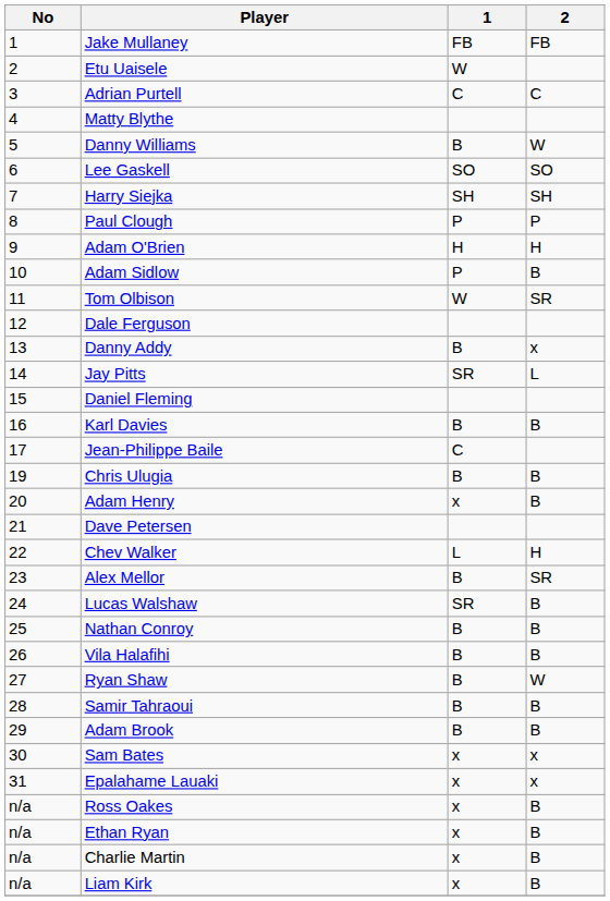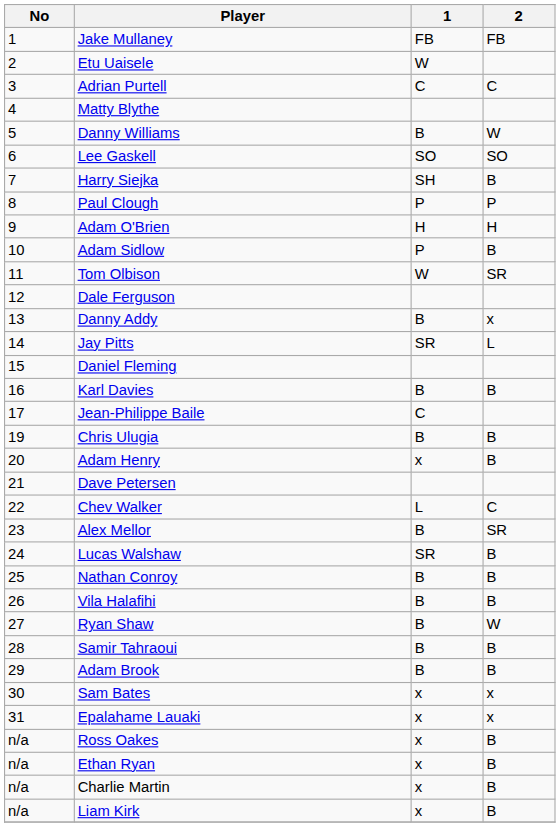Harry Siejka | 2: SH -> B
Chev Walker | 2: H -> C
